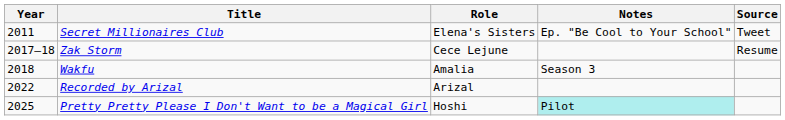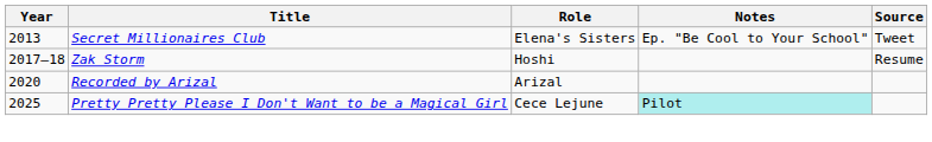Secret Millionaires Club | Year: 2011 -> 2013
Zak Storm | Role: Cece Lejune -> Hoshi
- row: 2018 | Wakfu | Amalia | Season 3
Recorded by Arizal | Year: 2022 -> 2020
Pretty Pretty Please I Don't Want to be a Magical Girl | Role: Hoshi -> Cece Lejune
